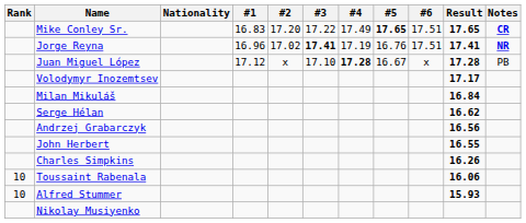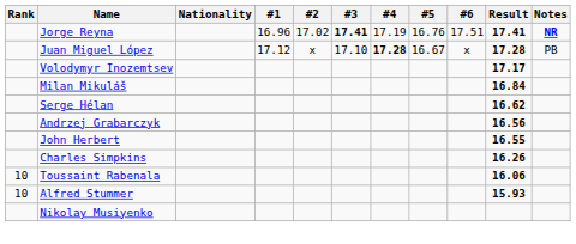- row: Mike Conley Sr. | 16.83 | 17.20 | 17.22 | 17.49 | 17.65 | 17.51 | 17.65 | CR
